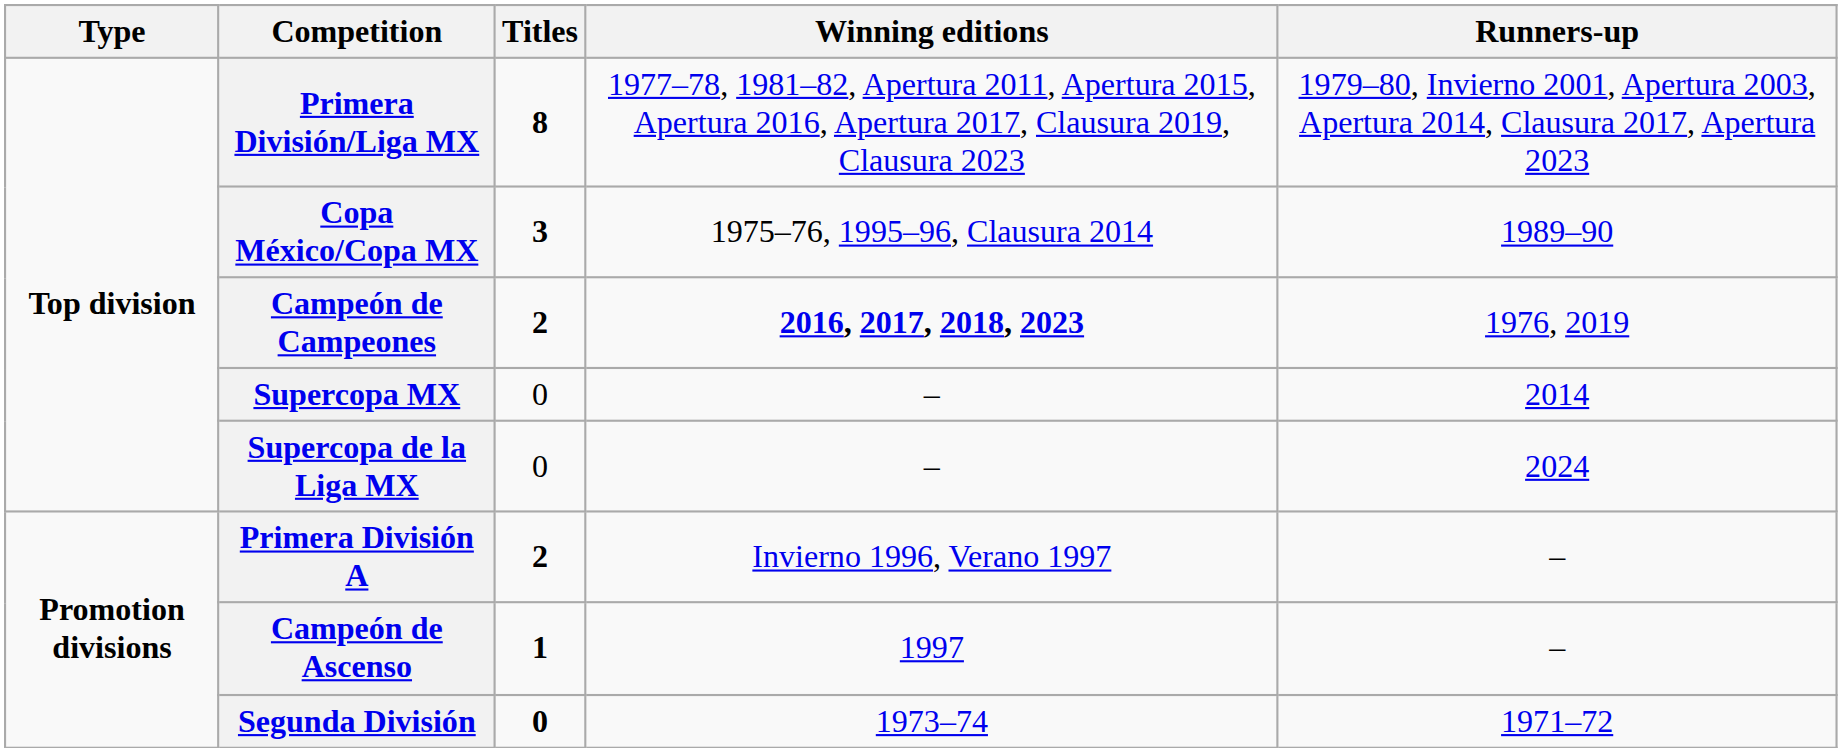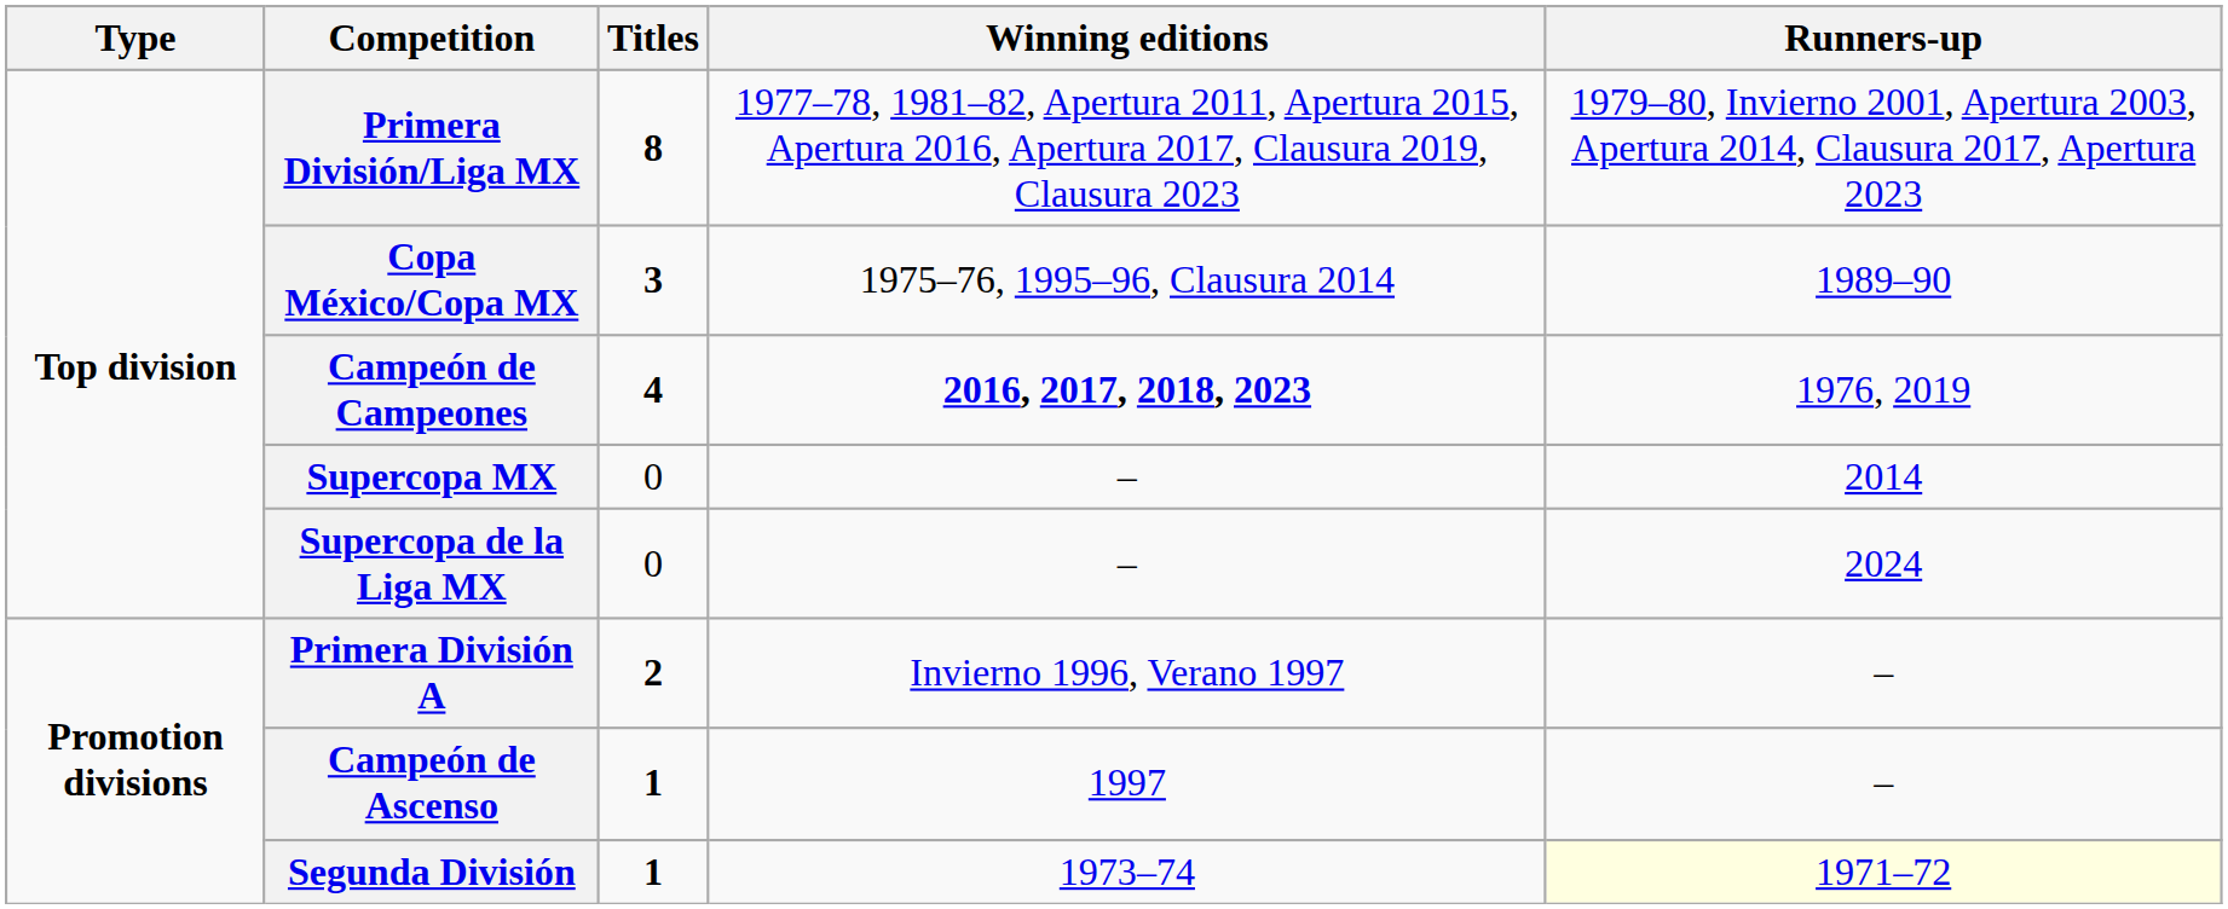Campeón de Campeones | Titles: 2 -> 4
Segunda División | Titles: 0 -> 1
Segunda División | Runners-up: no background -> lightyellow background
